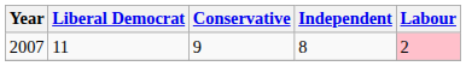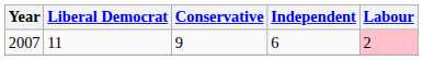2007 | Independent: 8 -> 6
